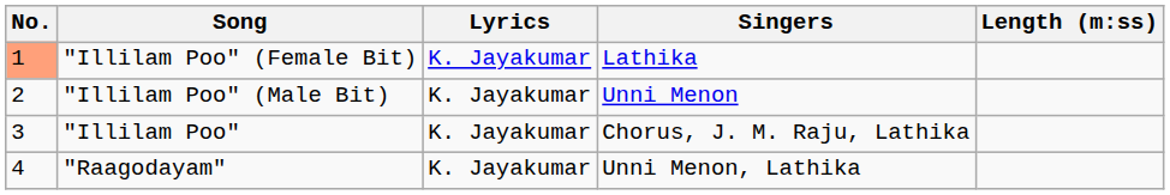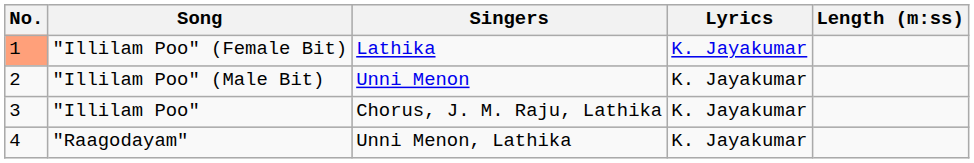columns swapped: Singers <-> Lyrics
